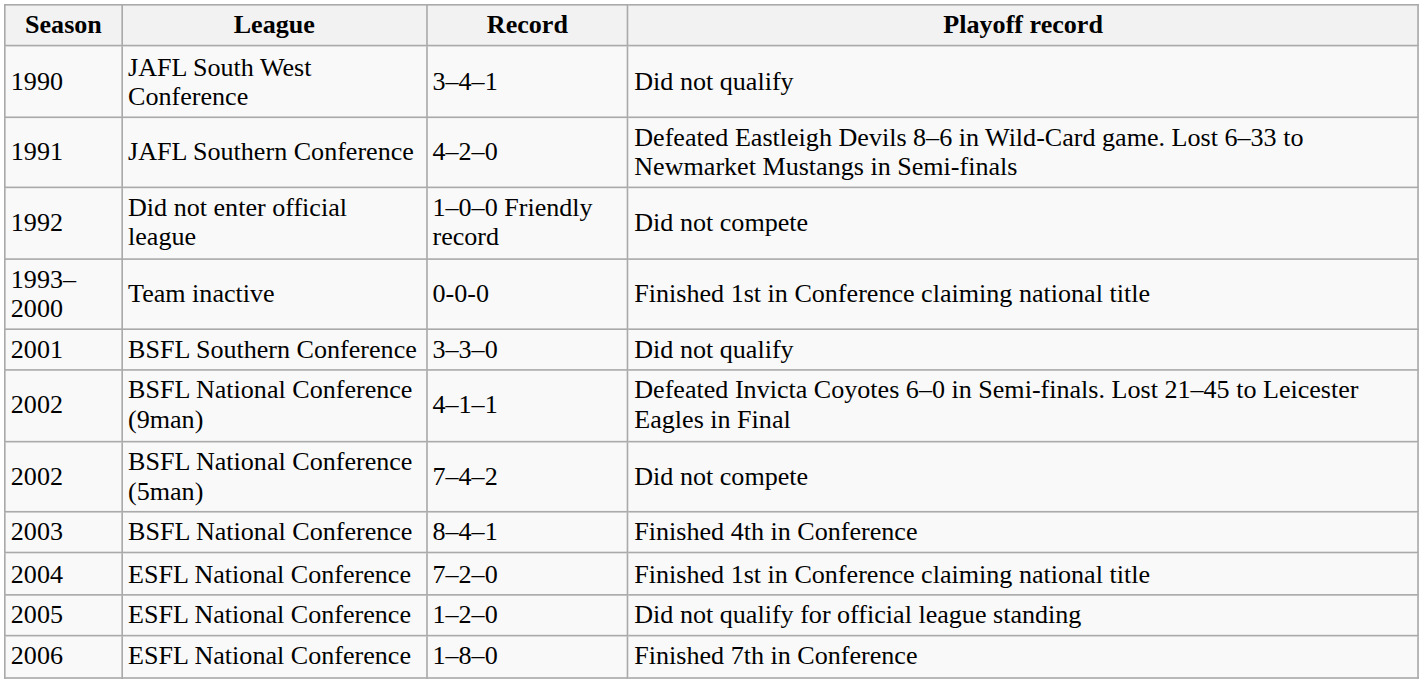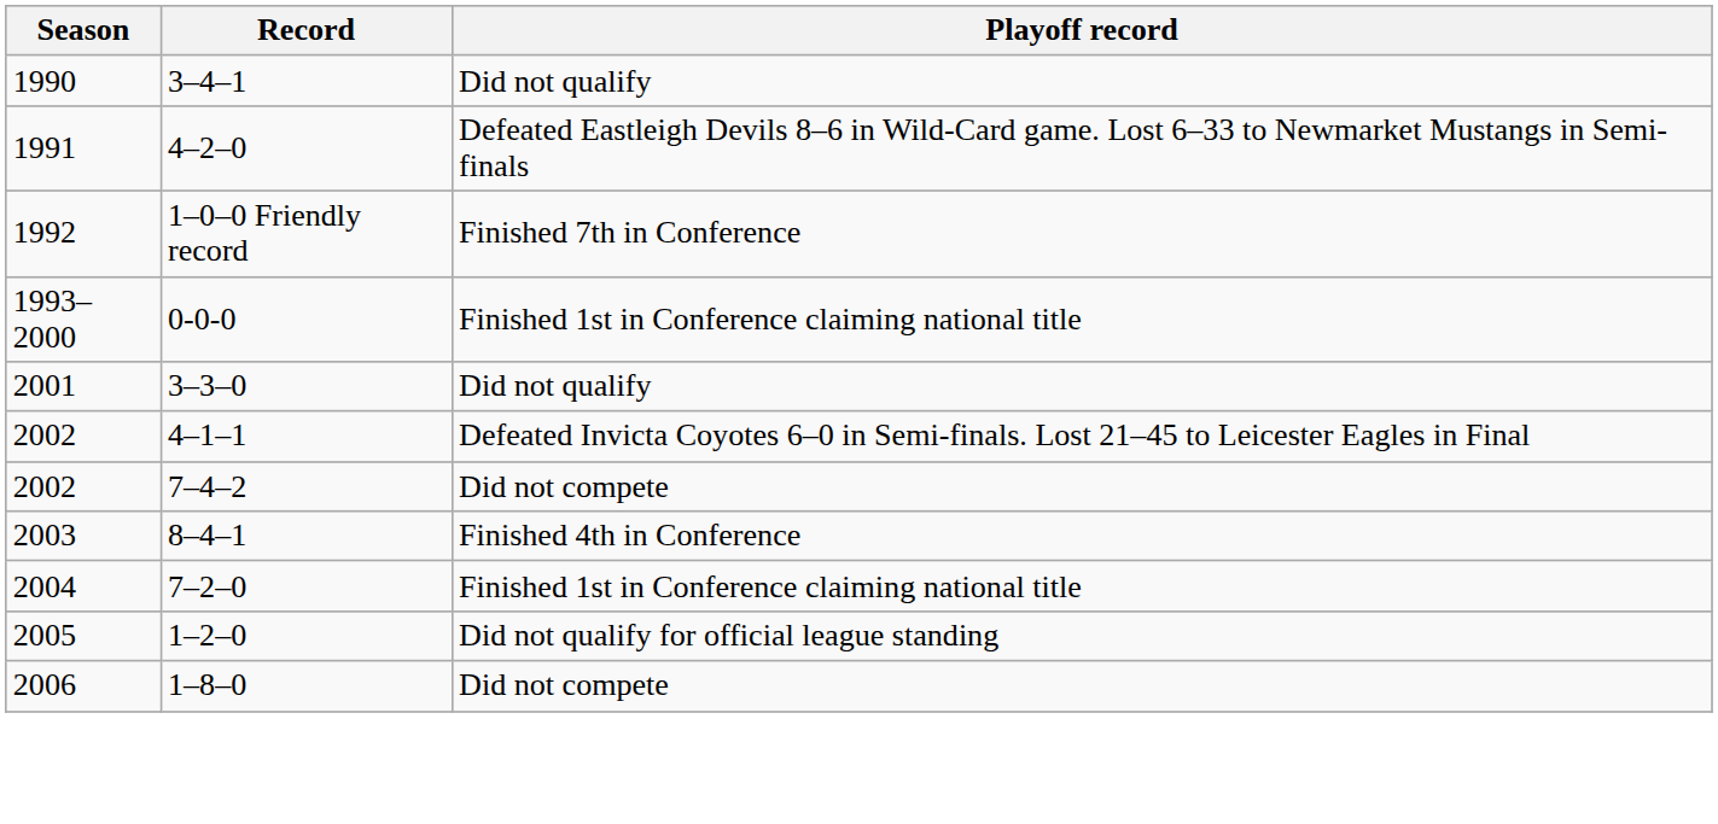- column: League | JAFL South West Conference | JAFL Southern Conference | Did not enter official league | Team inactive | BSFL Southern Conference | BSFL National Conference (9man) | BSFL National Conference (5man) | BSFL National Conference | ESFL National Conference | ESFL National Conference | ESFL National Conference
1–0–0 Friendly record | Playoff record: Did not compete -> Finished 7th in Conference
1–8–0 | Playoff record: Finished 7th in Conference -> Did not compete
